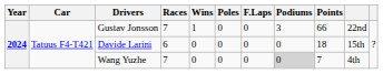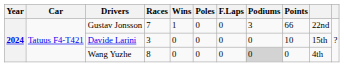Davide Larini | Races: 6 -> 3
Davide Larini | Points: 18 -> 10
Wang Yuzhe | Races: 7 -> 8
Wang Yuzhe | Points: 7 -> 0
